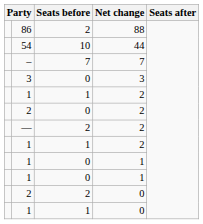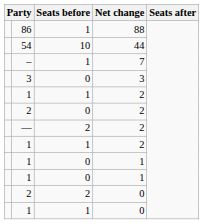86 | Seats before: 2 -> 1
– | Seats before: 7 -> 1
